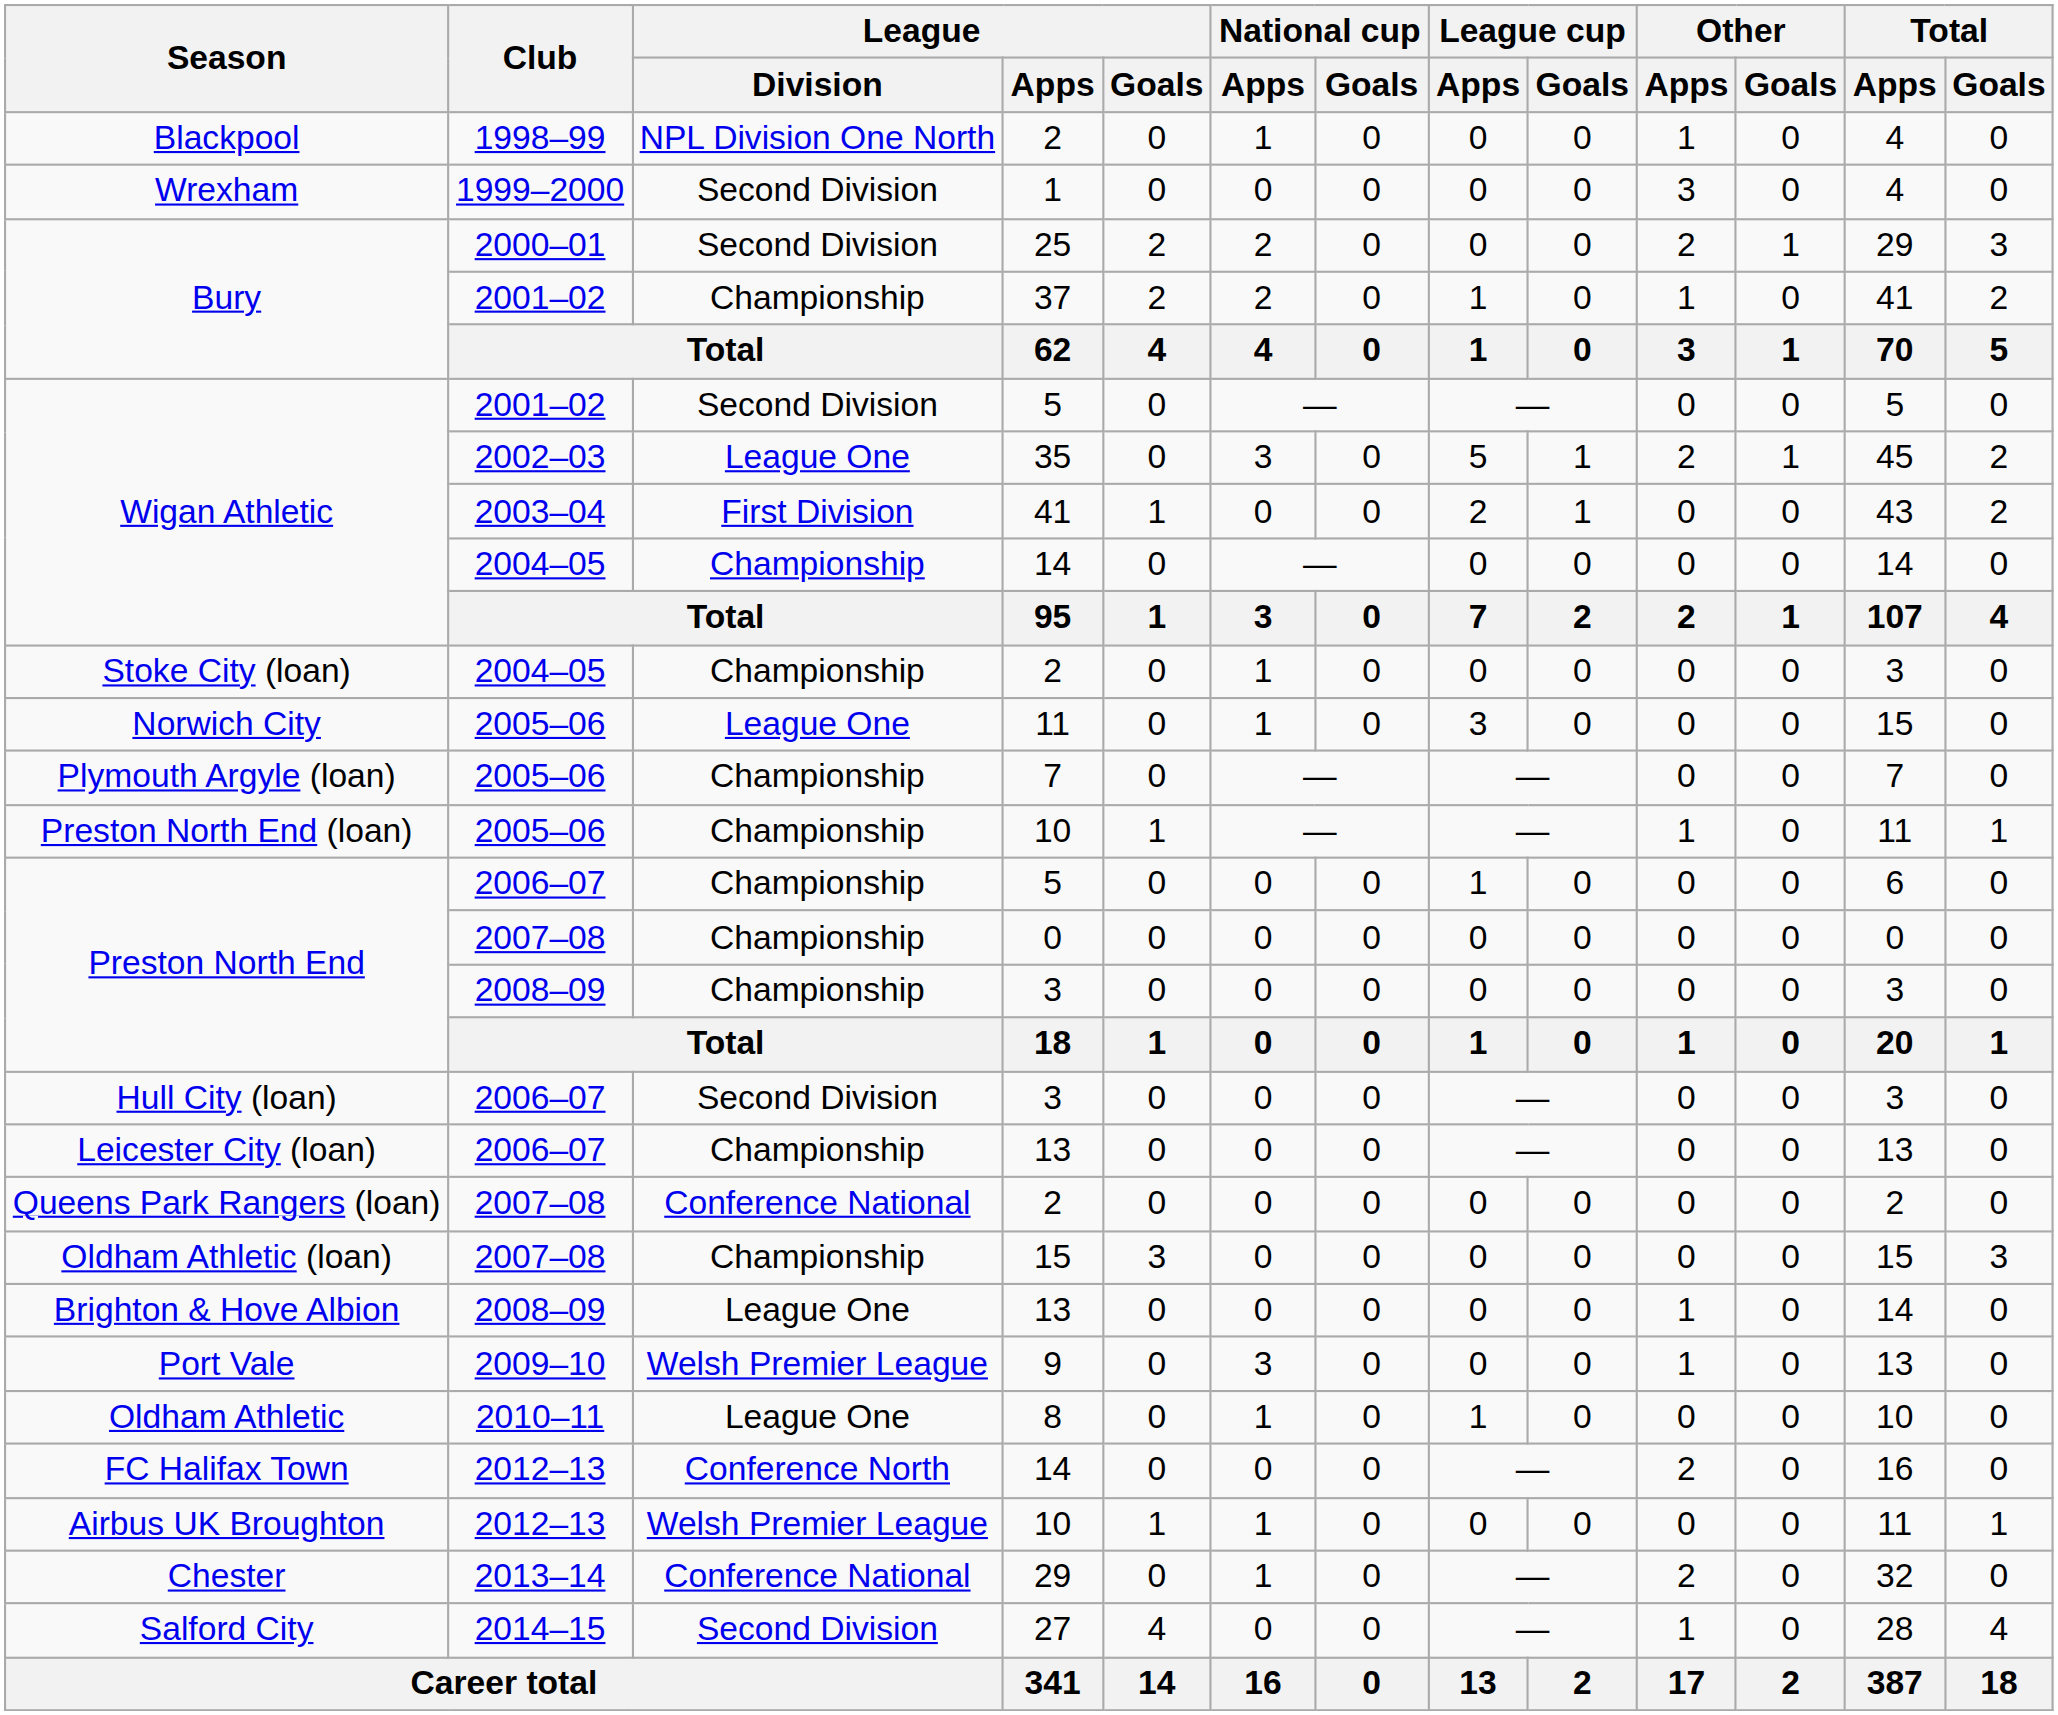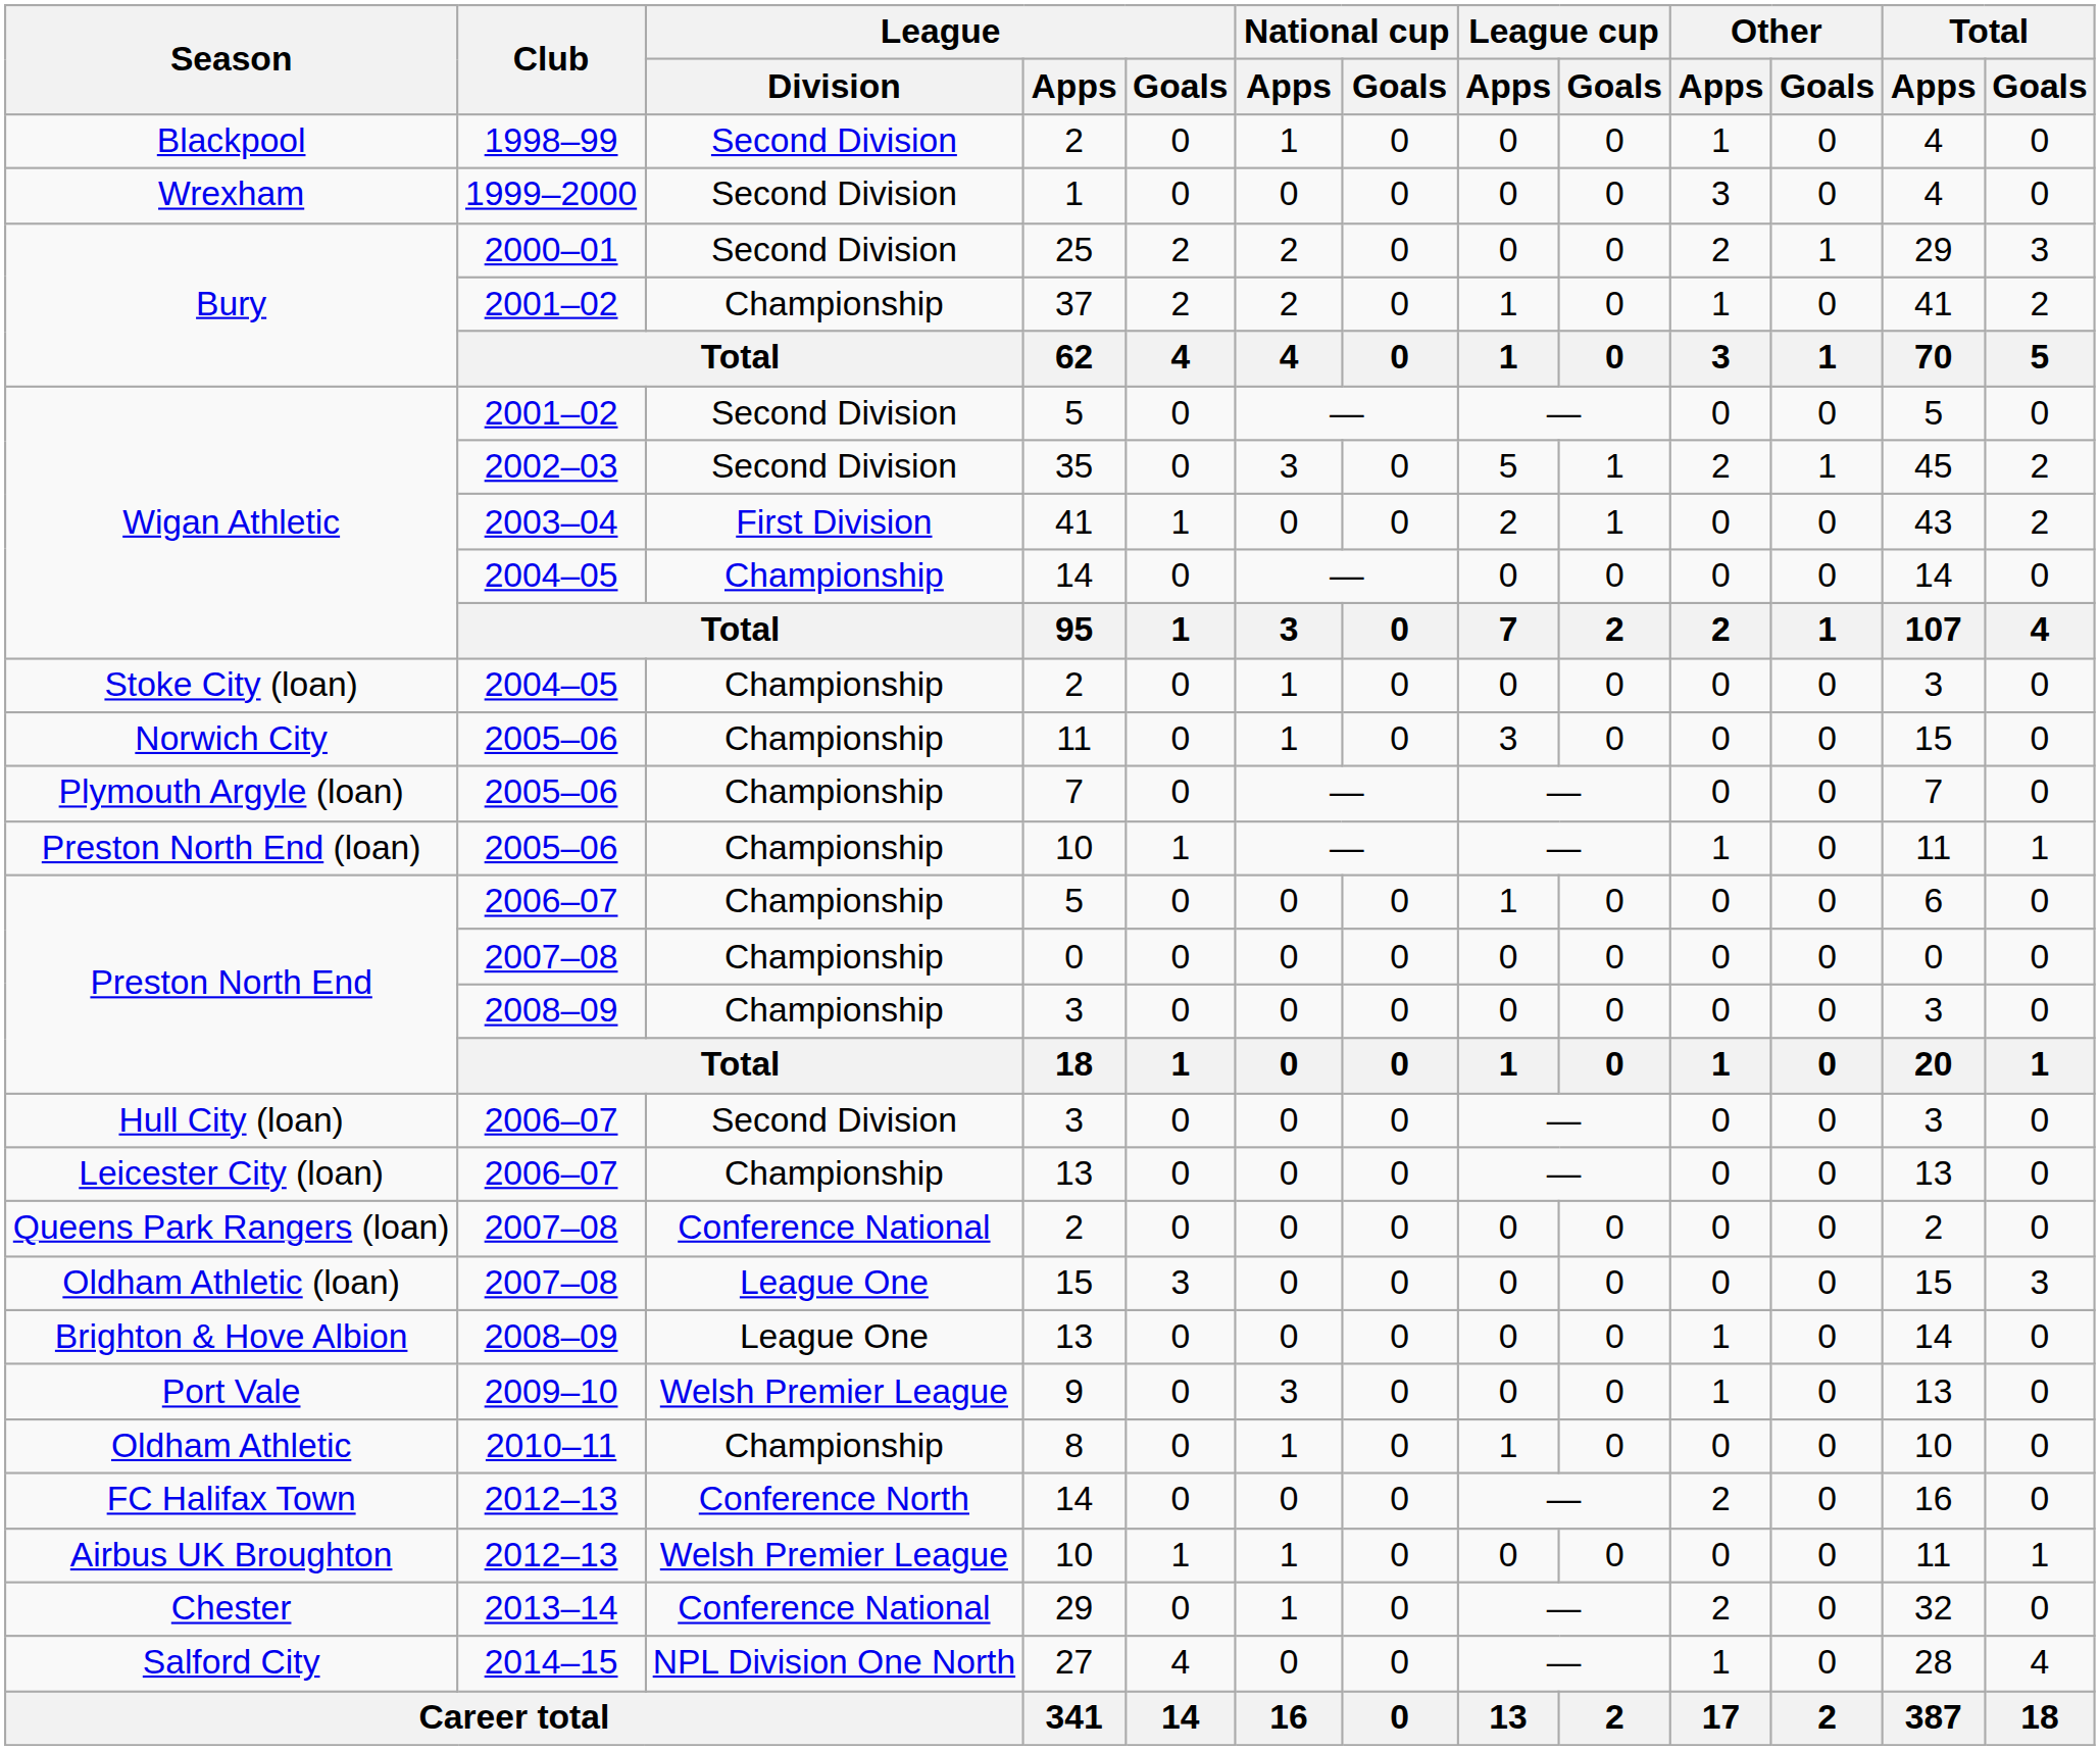Blackpool | League / Division: NPL Division One North -> Second Division
Wigan Athletic / 35 | League / Division: League One -> Second Division
Norwich City | League / Division: League One -> Championship
Oldham Athletic (loan) | League / Division: Championship -> League One
Oldham Athletic | League / Division: League One -> Championship
Salford City | League / Division: Second Division -> NPL Division One North
